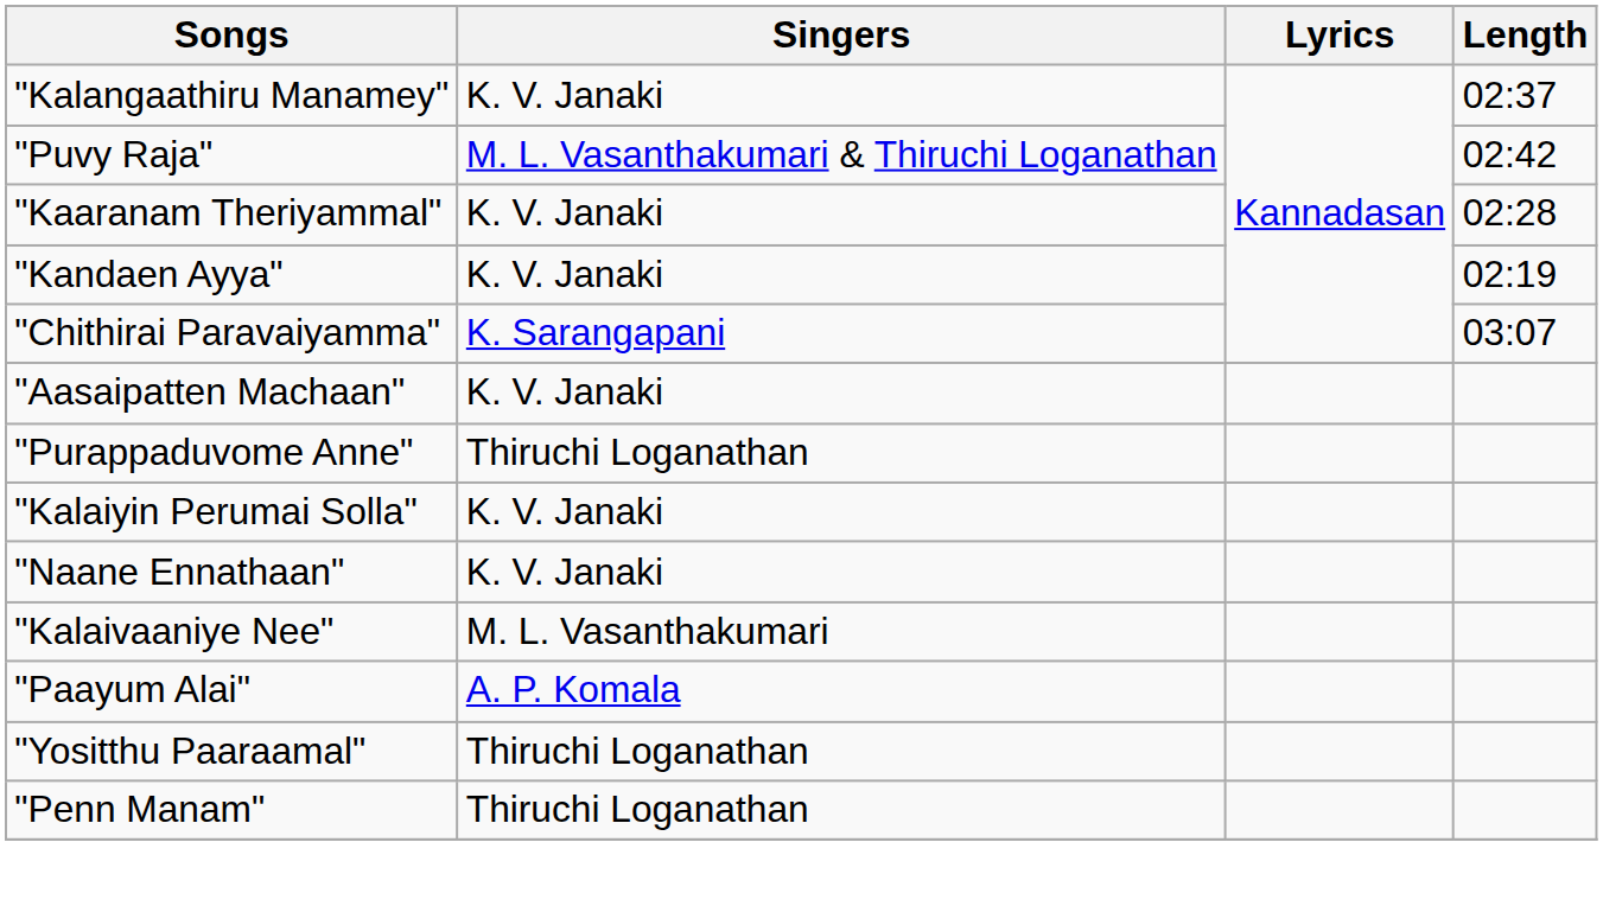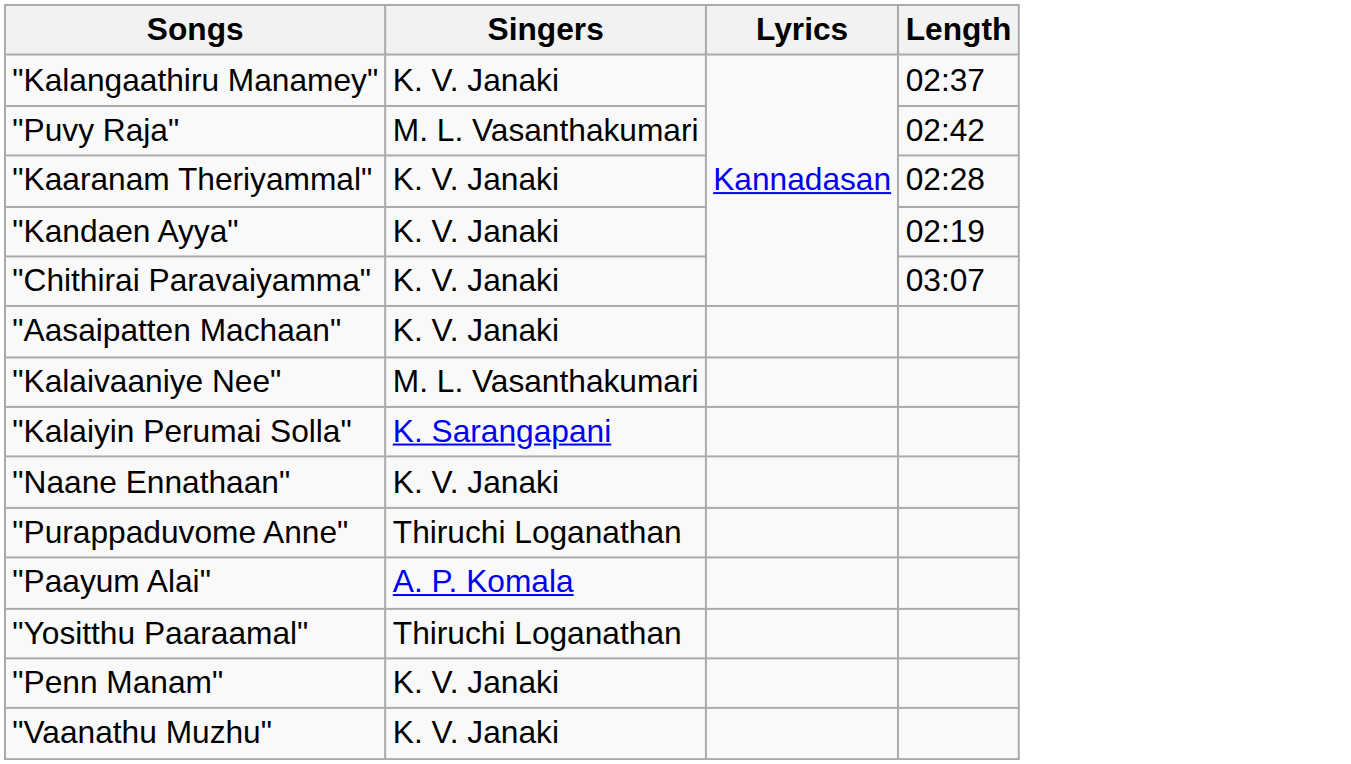"Puvy Raja" | Singers: M. L. Vasanthakumari & Thiruchi Loganathan -> M. L. Vasanthakumari
"Chithirai Paravaiyamma" | Singers: K. Sarangapani -> K. V. Janaki
rows swapped: "Kalaivaaniye Nee" <-> "Purappaduvome Anne"
"Kalaiyin Perumai Solla" | Singers: K. V. Janaki -> K. Sarangapani
"Penn Manam" | Singers: Thiruchi Loganathan -> K. V. Janaki
+ row: "Vaanathu Muzhu" | K. V. Janaki
